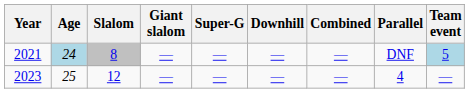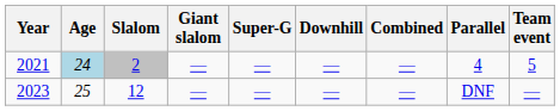2021 | Slalom: 8 -> 2
2021 | Parallel: DNF -> 4
2021 | Team event: lightblue background -> no background
2023 | Parallel: 4 -> DNF
